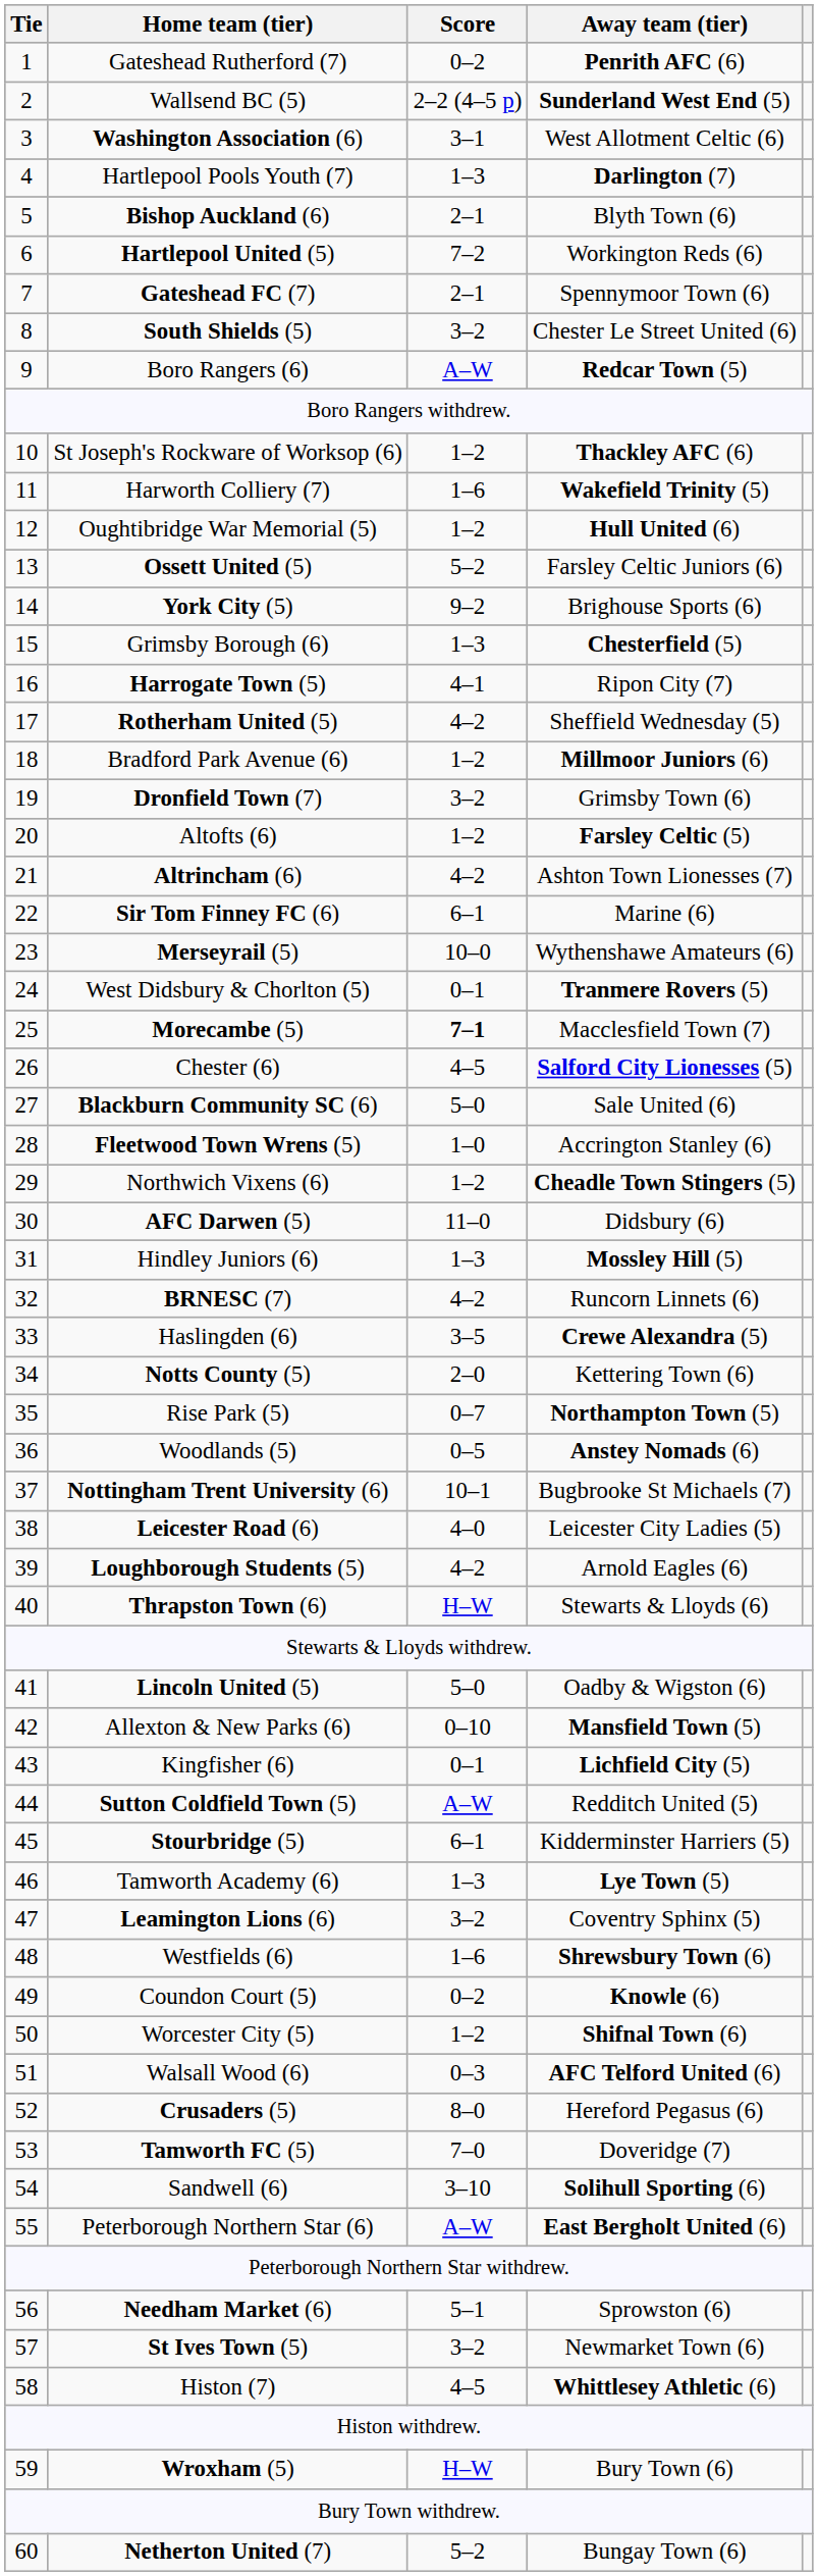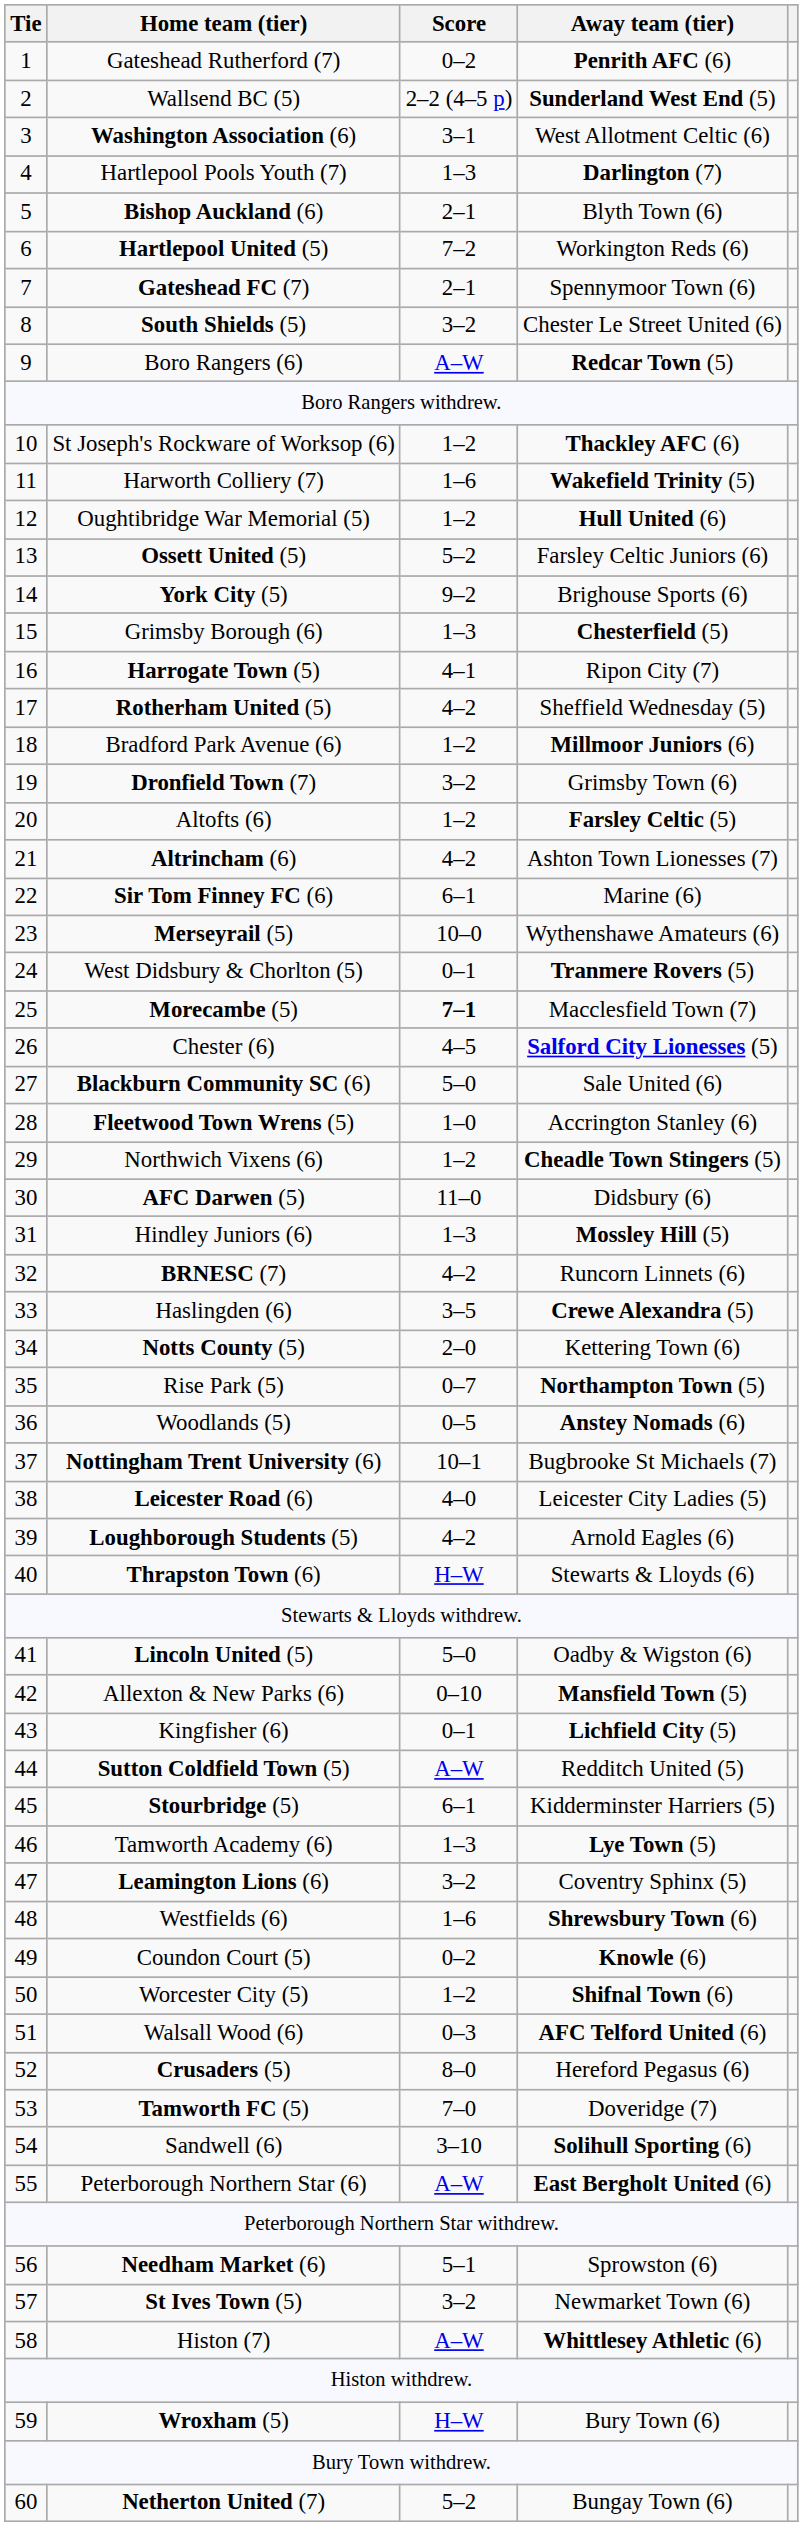Histon (7) | Score: 4–5 -> A–W
